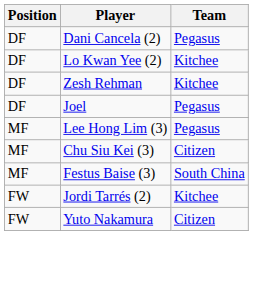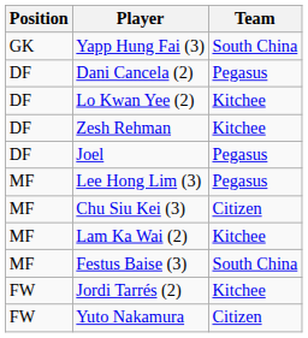+ row: GK | Yapp Hung Fai (3) | South China
+ row: MF | Lam Ka Wai (2) | Kitchee
